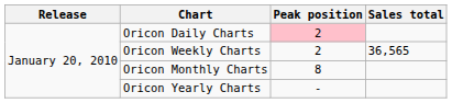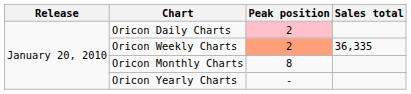Oricon Weekly Charts | Peak position: no background -> lightsalmon background
Oricon Weekly Charts | Sales total: 36,565 -> 36,335
